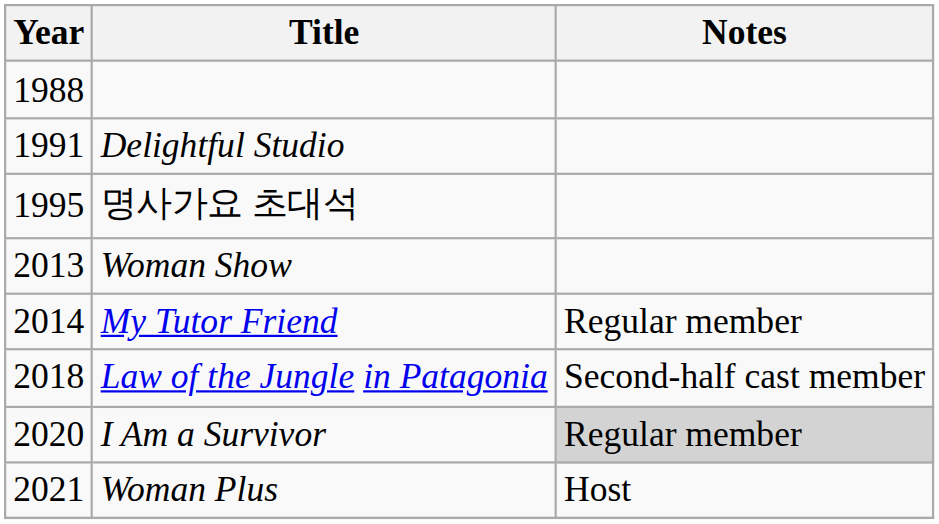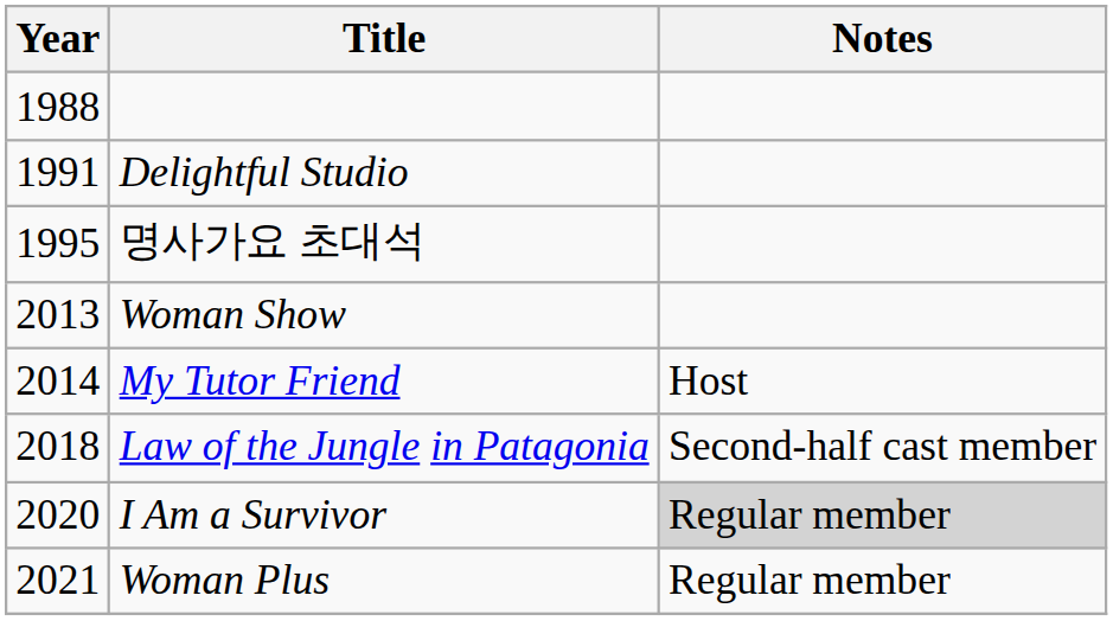My Tutor Friend | Notes: Regular member -> Host
Woman Plus | Notes: Host -> Regular member
